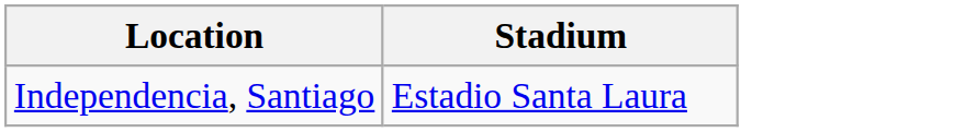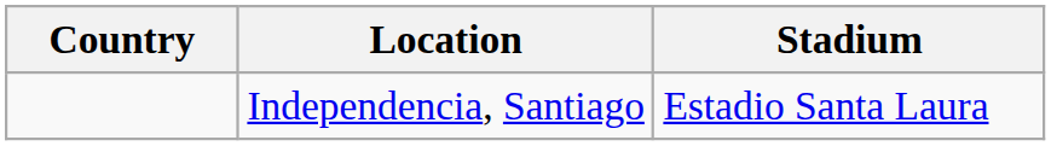+ column: Country
